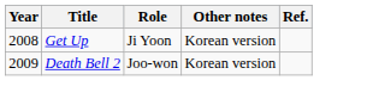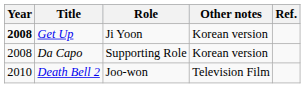Get Up | Year: normal -> bold
+ row: 2008 | Da Capo | Supporting Role | Korean version
Death Bell 2 | Year: 2009 -> 2010
Death Bell 2 | Other notes: Korean version -> Television Film
